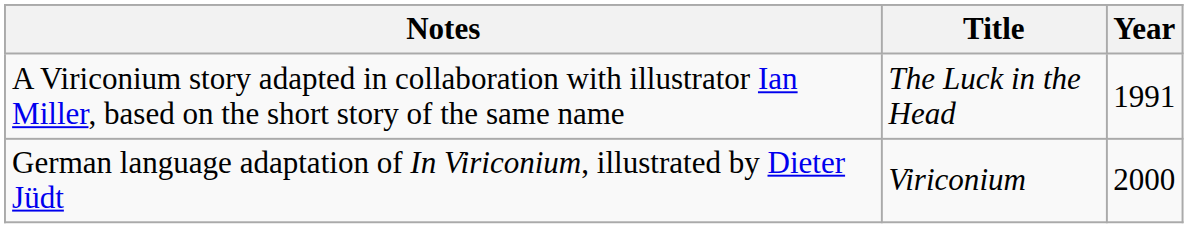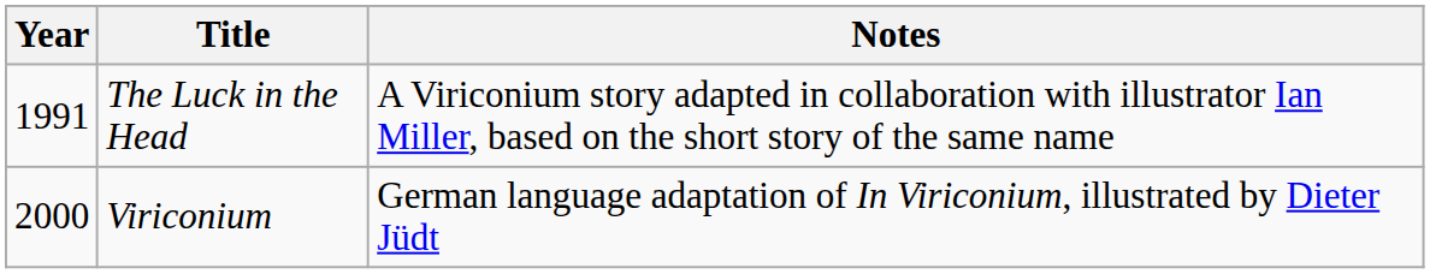columns swapped: Year <-> Notes
